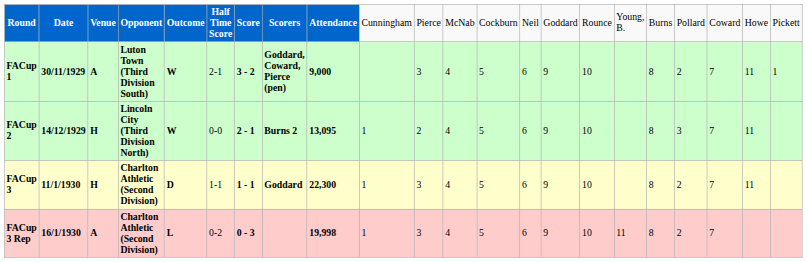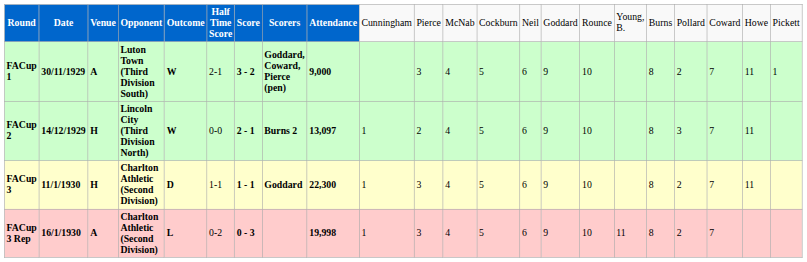FACup 2 | column 9: 13,095 -> 13,097
